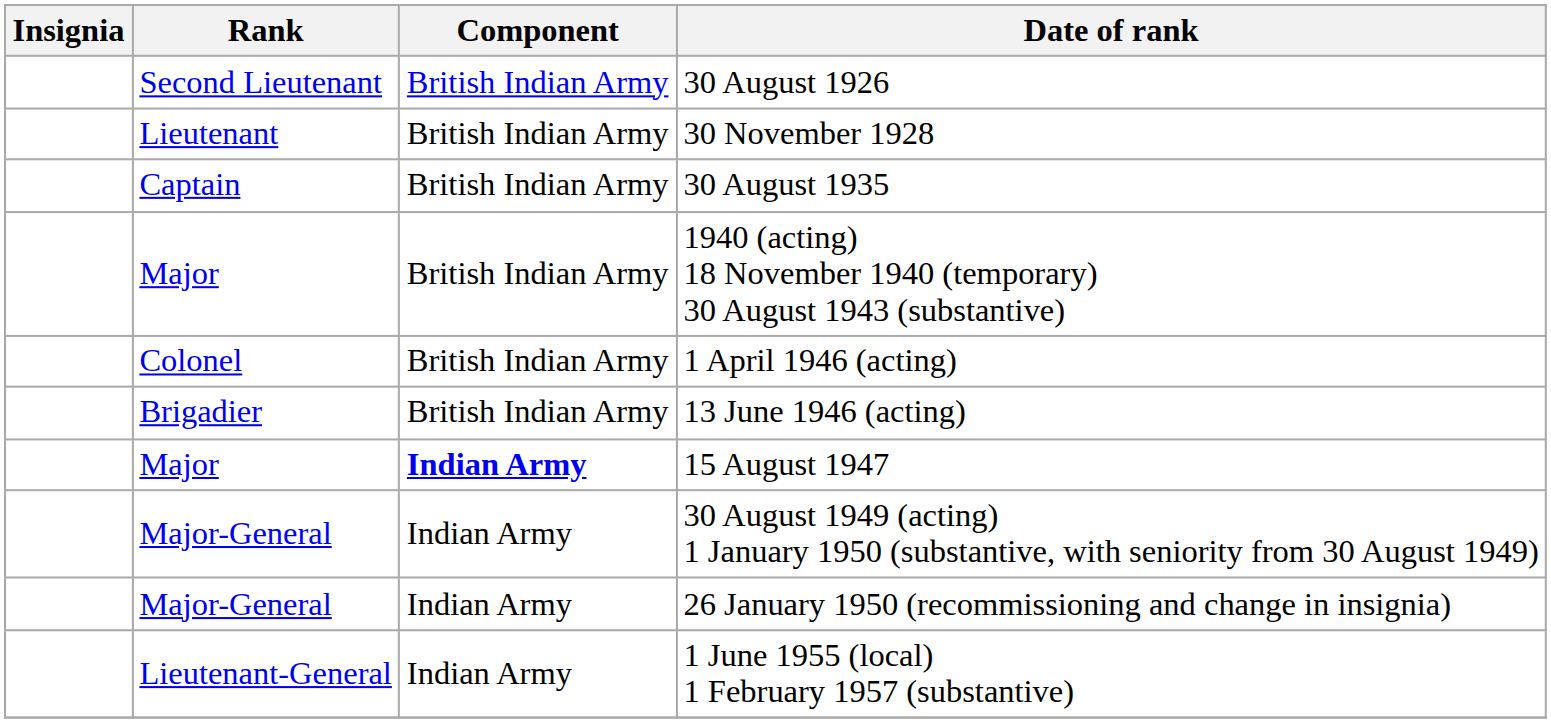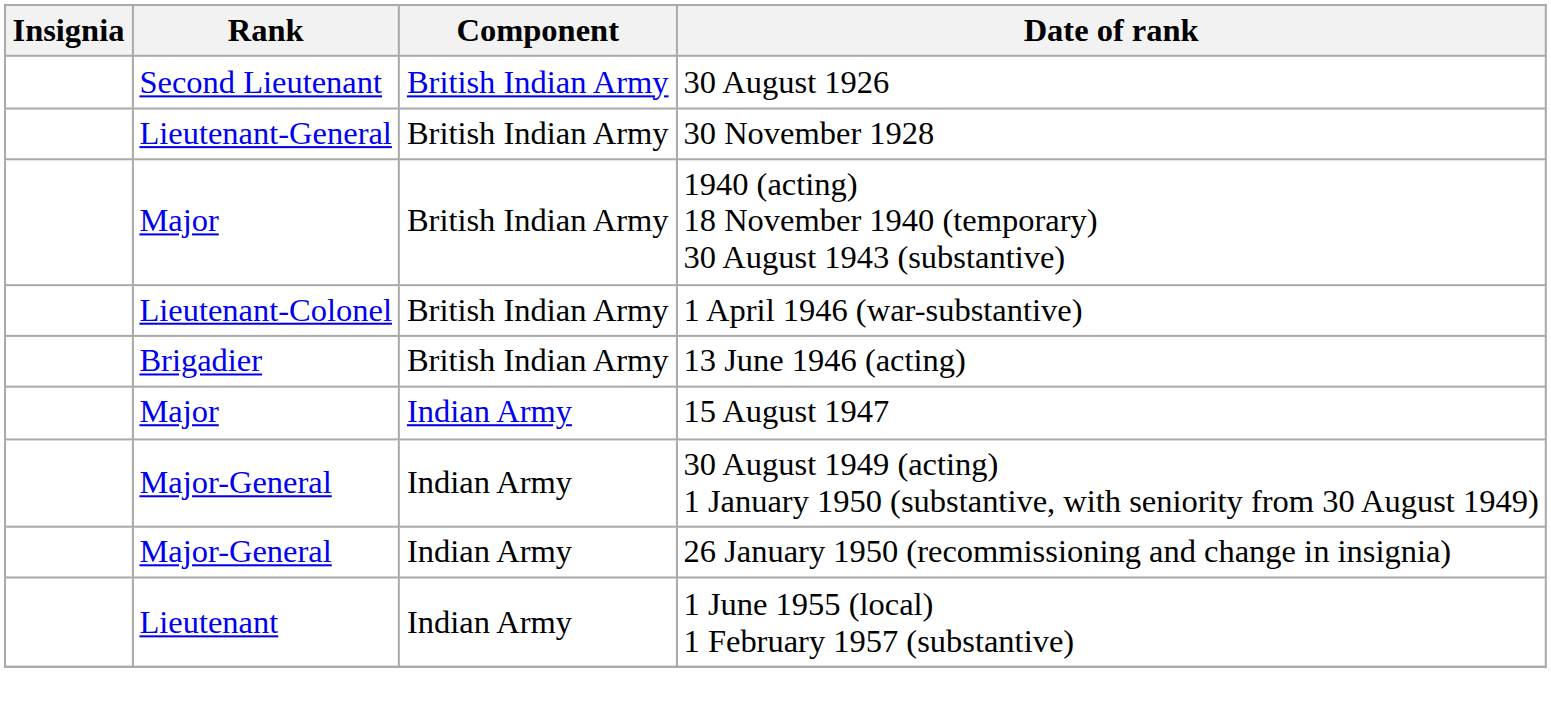30 November 1928 | Rank: Lieutenant -> Lieutenant-General
- row: Captain | British Indian Army | 30 August 1935
+ row: Lieutenant-Colonel | British Indian Army | 1 April 1946 (war-substantive)
- row: Colonel | British Indian Army | 1 April 1946 (acting)
15 August 1947 | Component: bold -> normal
1 June 1955 (local) 1 February 1957 (substantive) | Rank: Lieutenant-General -> Lieutenant
